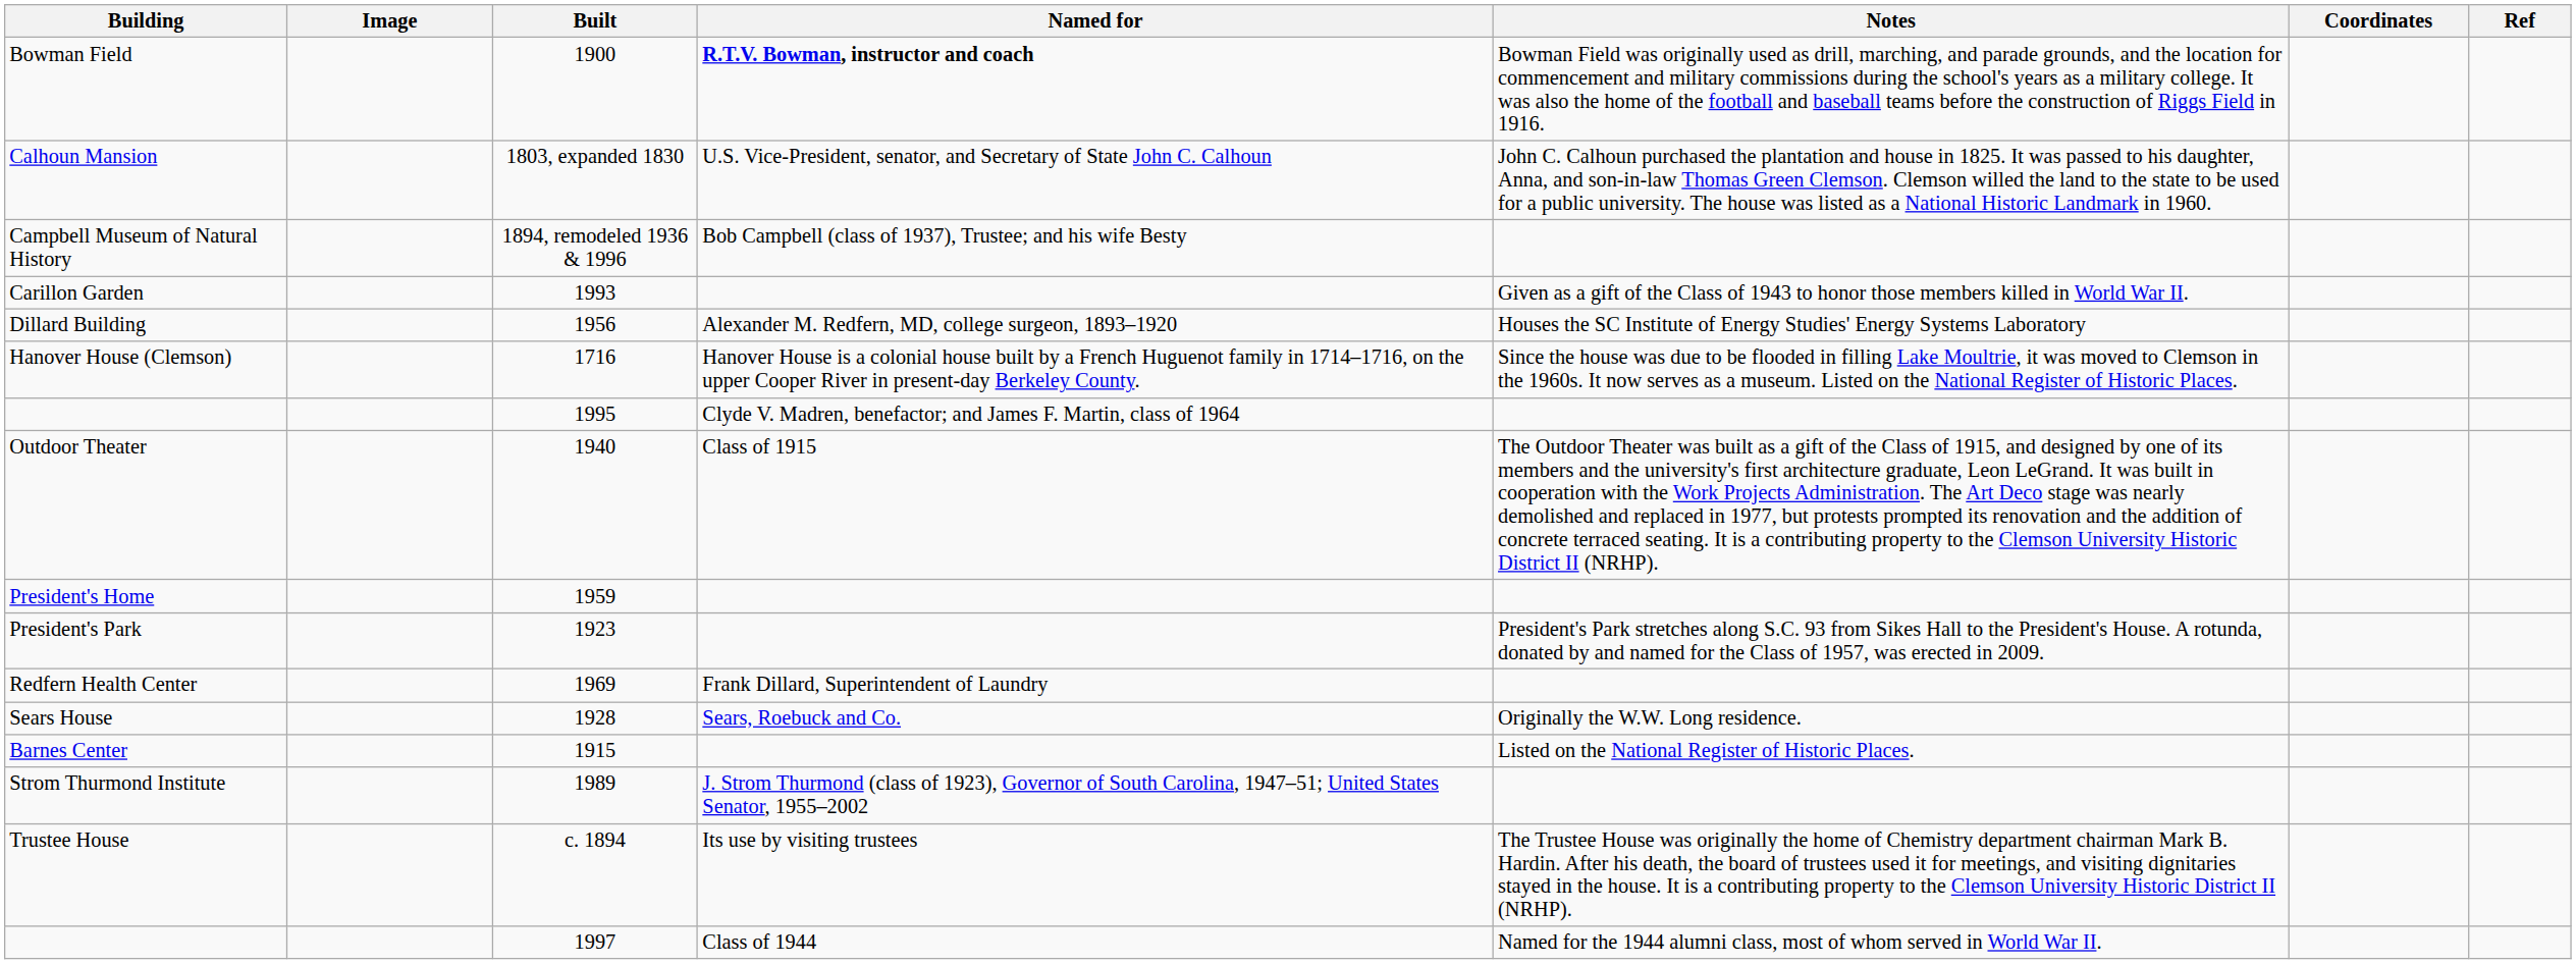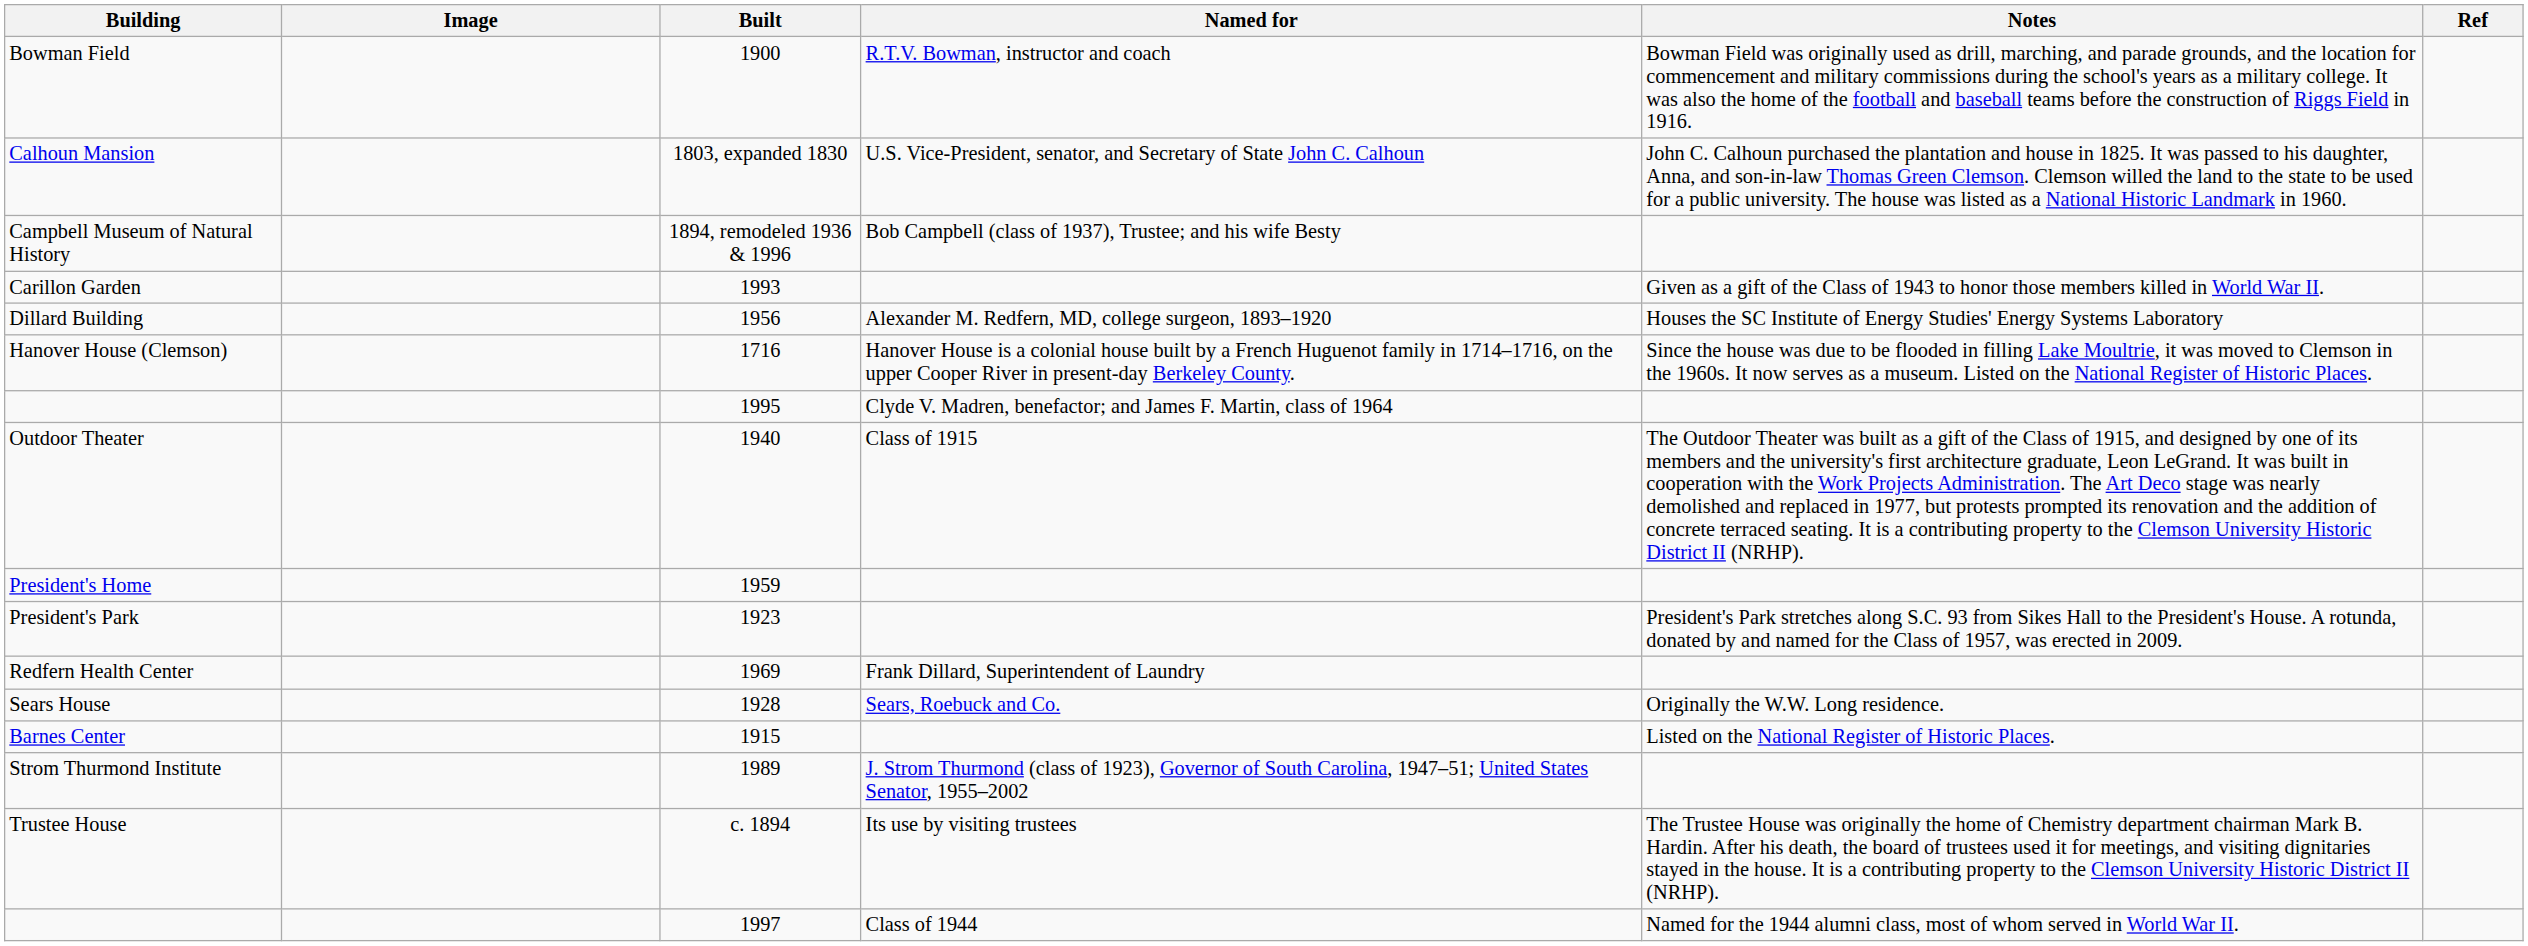- column: Coordinates
Bowman Field | Named for: bold -> normal
